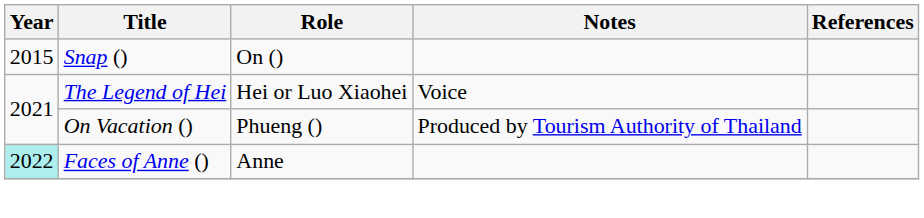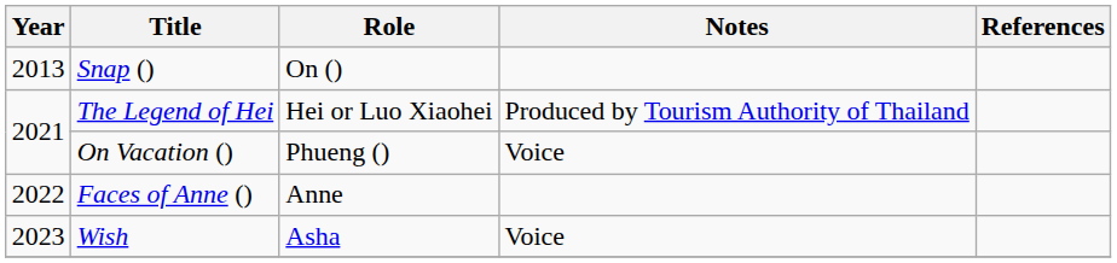Snap () | Year: 2015 -> 2013
The Legend of Hei | Notes: Voice -> Produced by Tourism Authority of Thailand
On Vacation () | Notes: Produced by Tourism Authority of Thailand -> Voice
Faces of Anne () | Year: paleturquoise background -> no background
+ row: 2023 | Wish | Asha | Voice
